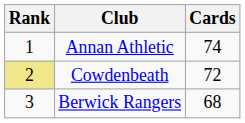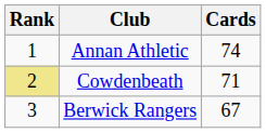Cowdenbeath | Cards: 72 -> 71
Berwick Rangers | Cards: 68 -> 67
